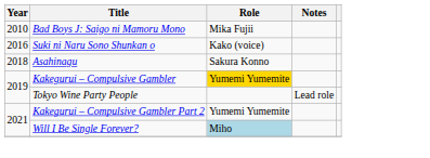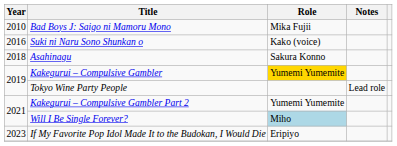+ row: 2023 | If My Favorite Pop Idol Made It to the Budokan, I Would Die | Eripiyo
